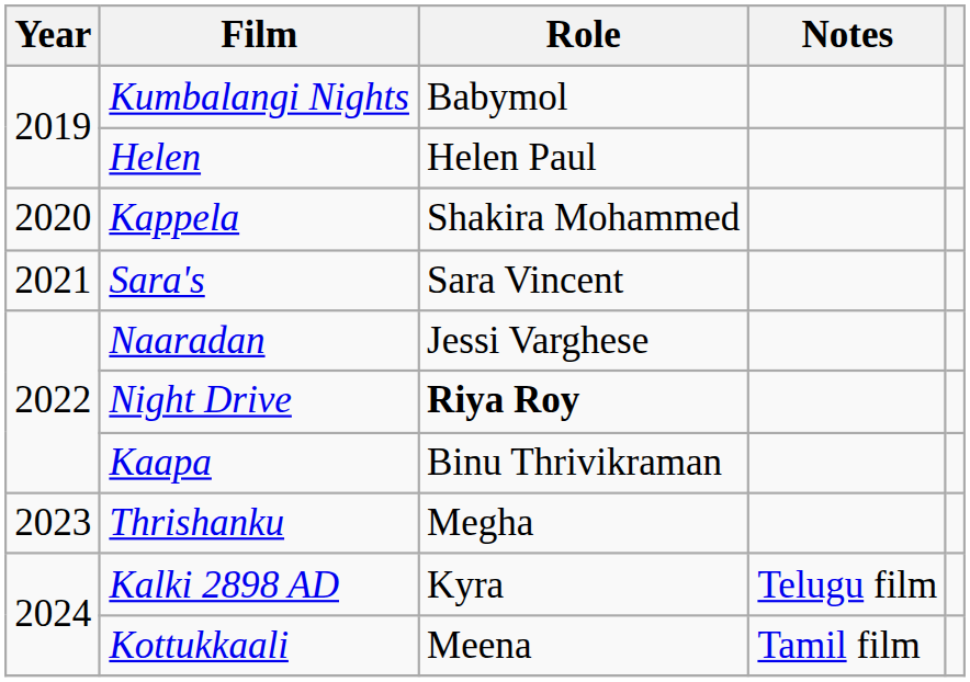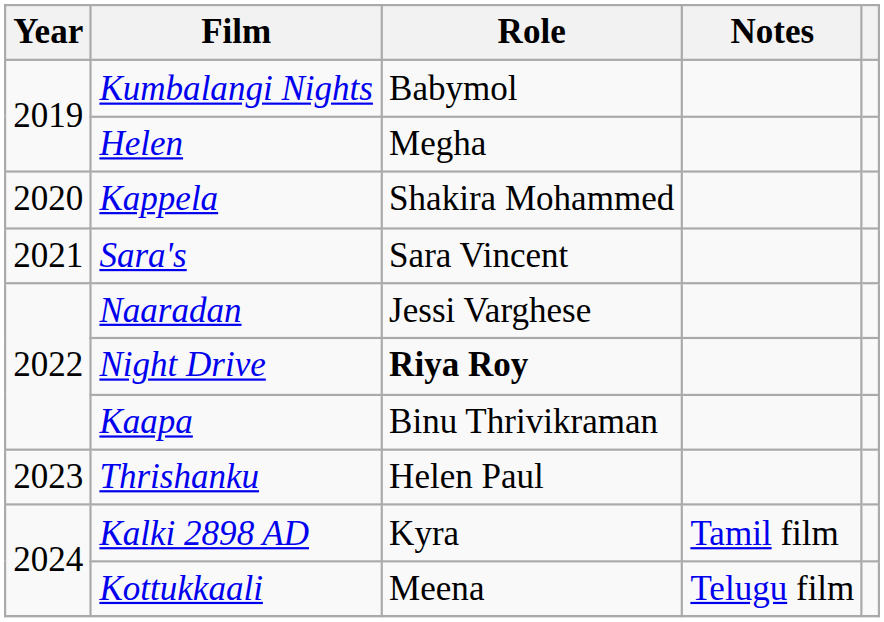Helen | Role: Helen Paul -> Megha
Thrishanku | Role: Megha -> Helen Paul
Kalki 2898 AD | Notes: Telugu film -> Tamil film
Kottukkaali | Notes: Tamil film -> Telugu film
